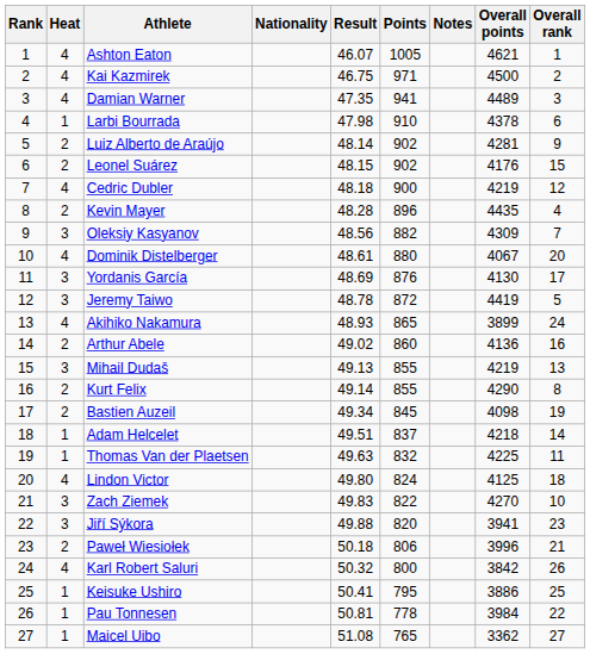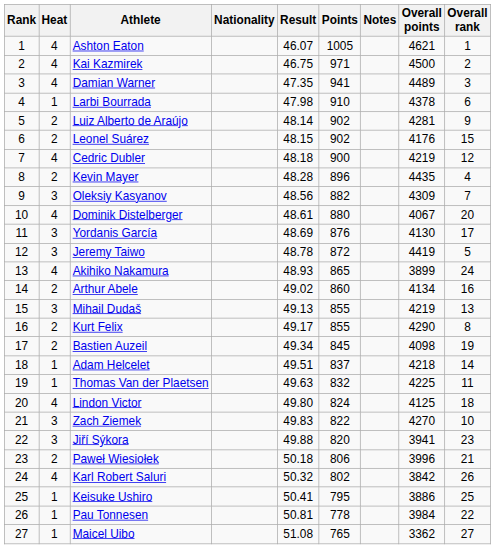Arthur Abele | Overall points: 4136 -> 4134
Kurt Felix | Result: 49.14 -> 49.17
Karl Robert Saluri | Points: 800 -> 802
